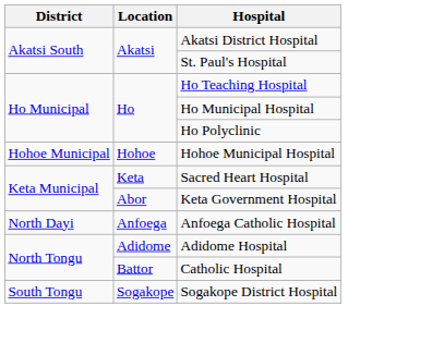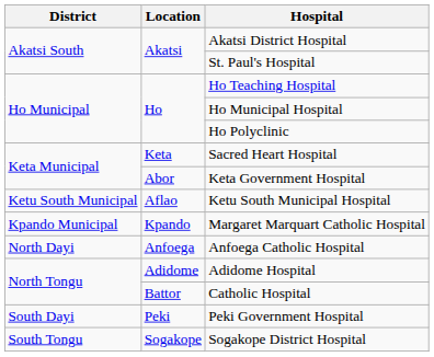- row: Hohoe Municipal | Hohoe | Hohoe Municipal Hospital
+ row: Ketu South Municipal | Aflao | Ketu South Municipal Hospital
+ row: Kpando Municipal | Kpando | Margaret Marquart Catholic Hospital
+ row: South Dayi | Peki | Peki Government Hospital
